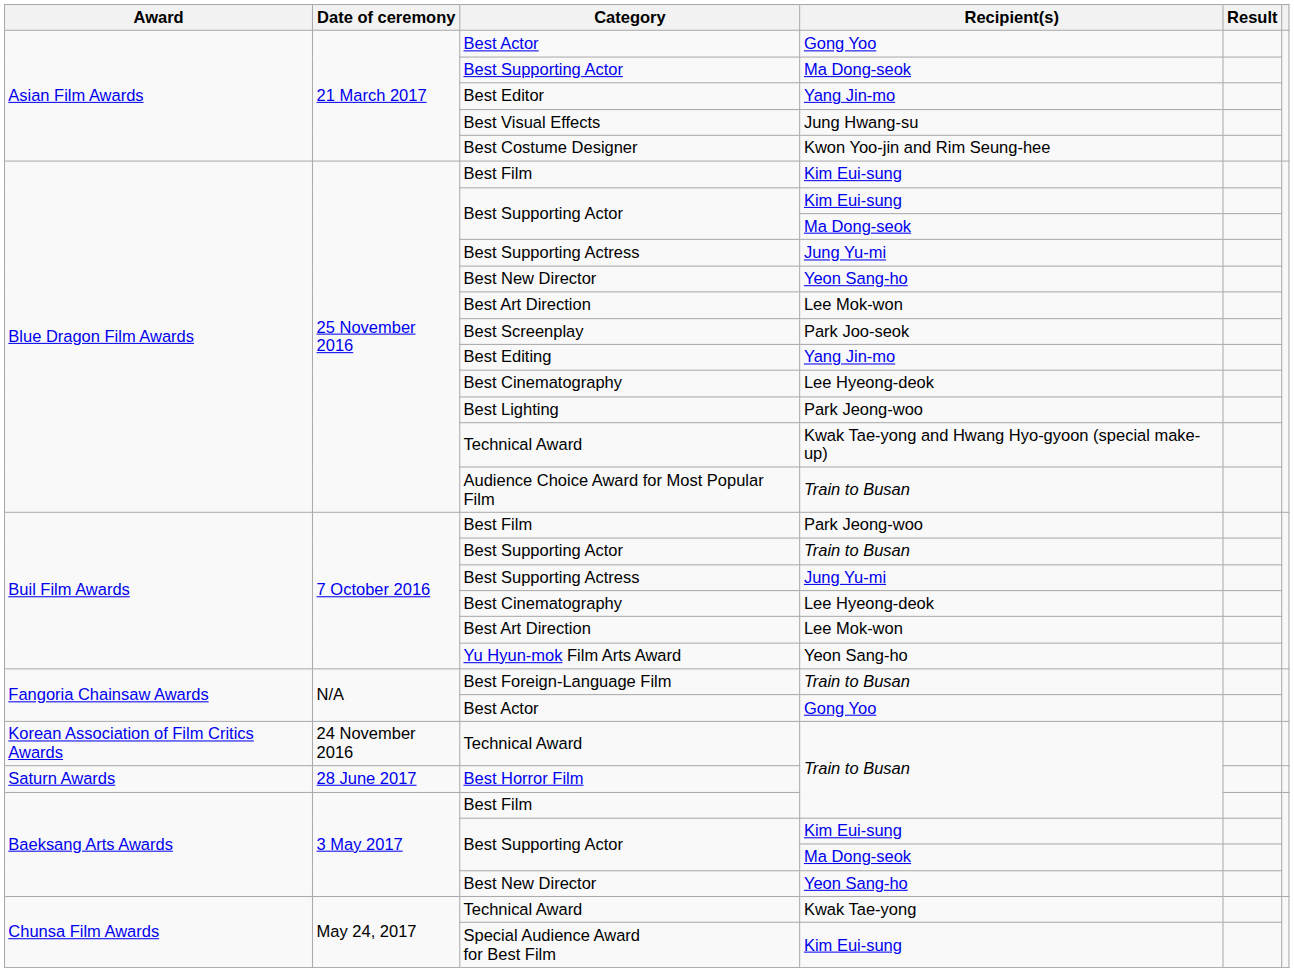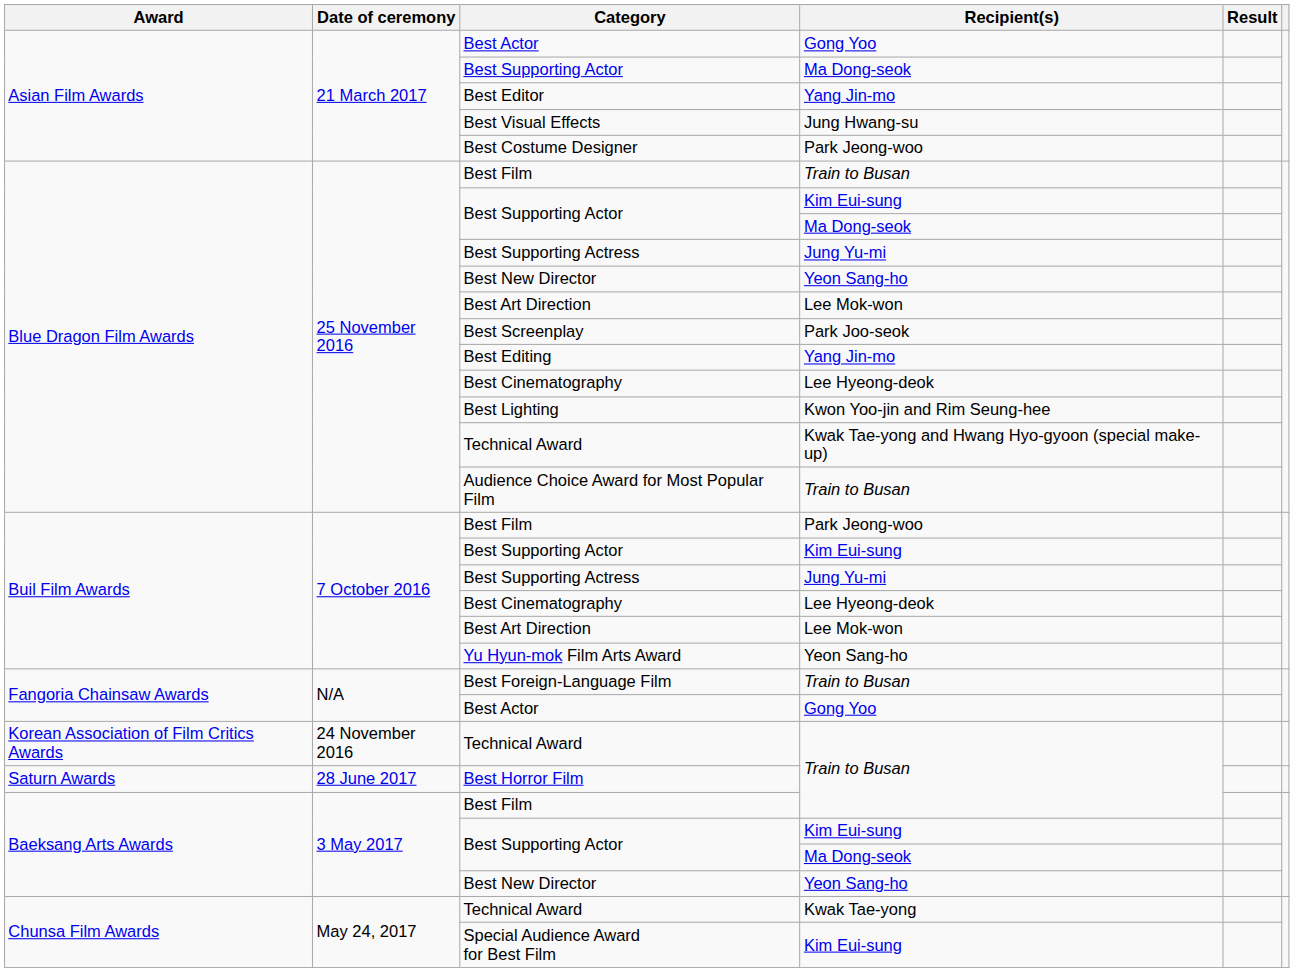Best Costume Designer | Recipient(s): Kwon Yoo-jin and Rim Seung-hee -> Park Jeong-woo
Blue Dragon Film Awards / Best Film | Recipient(s): Kim Eui-sung -> Train to Busan
Best Lighting | Recipient(s): Park Jeong-woo -> Kwon Yoo-jin and Rim Seung-hee
Buil Film Awards / Best Supporting Actor | Recipient(s): Train to Busan -> Kim Eui-sung
